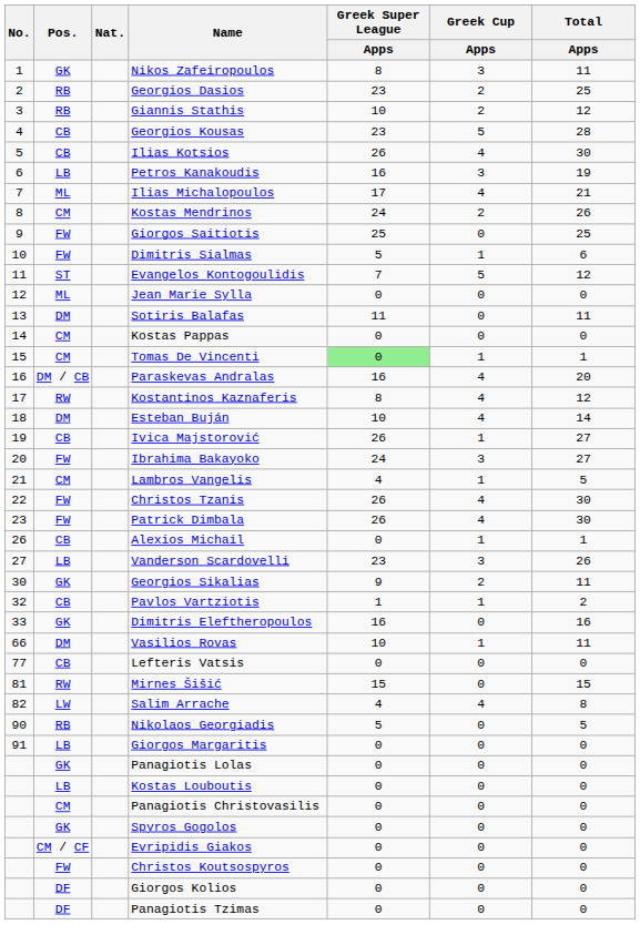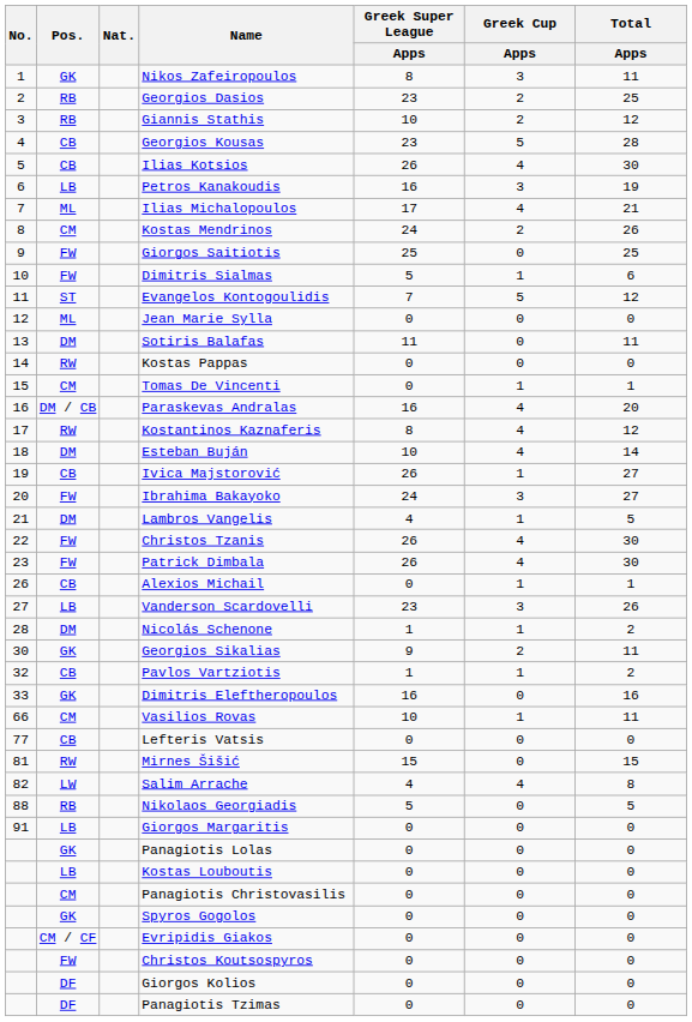Kostas Pappas | Pos.: CM -> RW
Tomas De Vincenti | Greek Super League / Apps: lightgreen background -> no background
Lambros Vangelis | Pos.: CM -> DM
+ row: 28 | DM | Nicolás Schenone | 1 | 1 | 2
Vasilios Rovas | Pos.: DM -> CM
Nikolaos Georgiadis | No.: 90 -> 88
